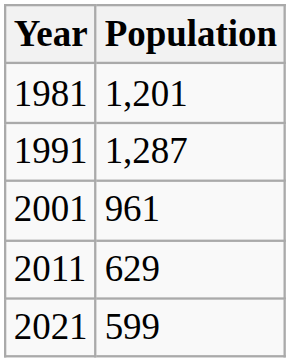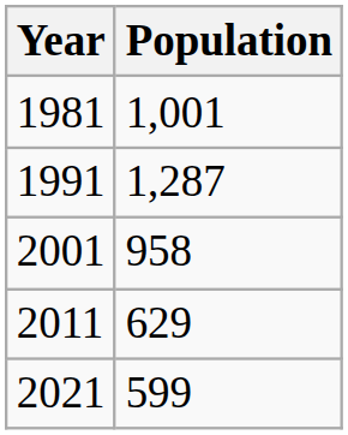1981 | Population: 1,201 -> 1,001
2001 | Population: 961 -> 958
